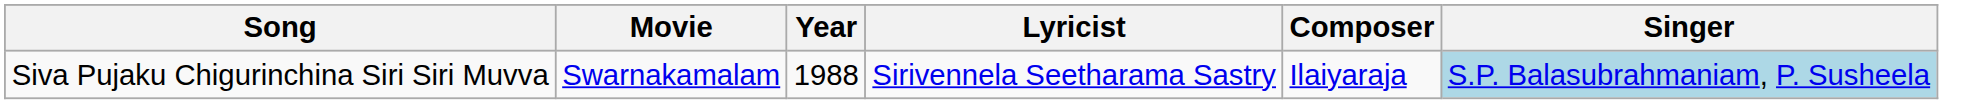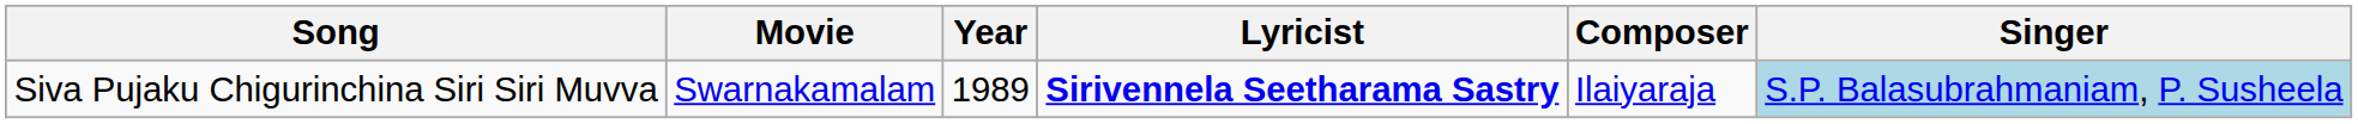Siva Pujaku Chigurinchina Siri Siri Muvva | Year: 1988 -> 1989
Siva Pujaku Chigurinchina Siri Siri Muvva | Lyricist: normal -> bold
